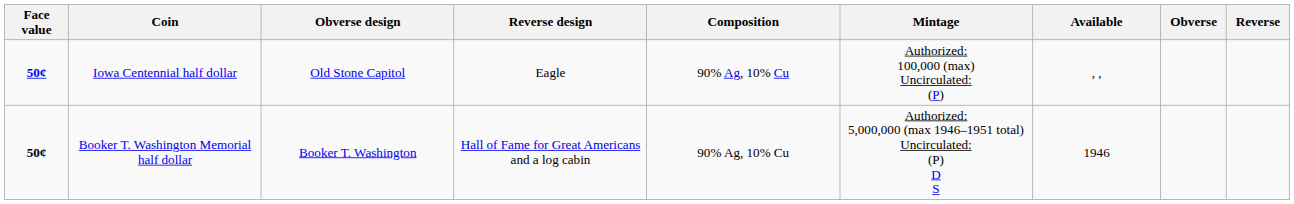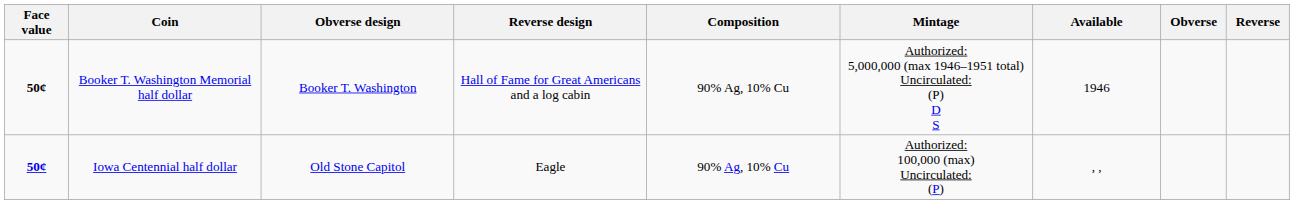rows swapped: Iowa Centennial half dollar <-> Booker T. Washington Memorial half dollar
